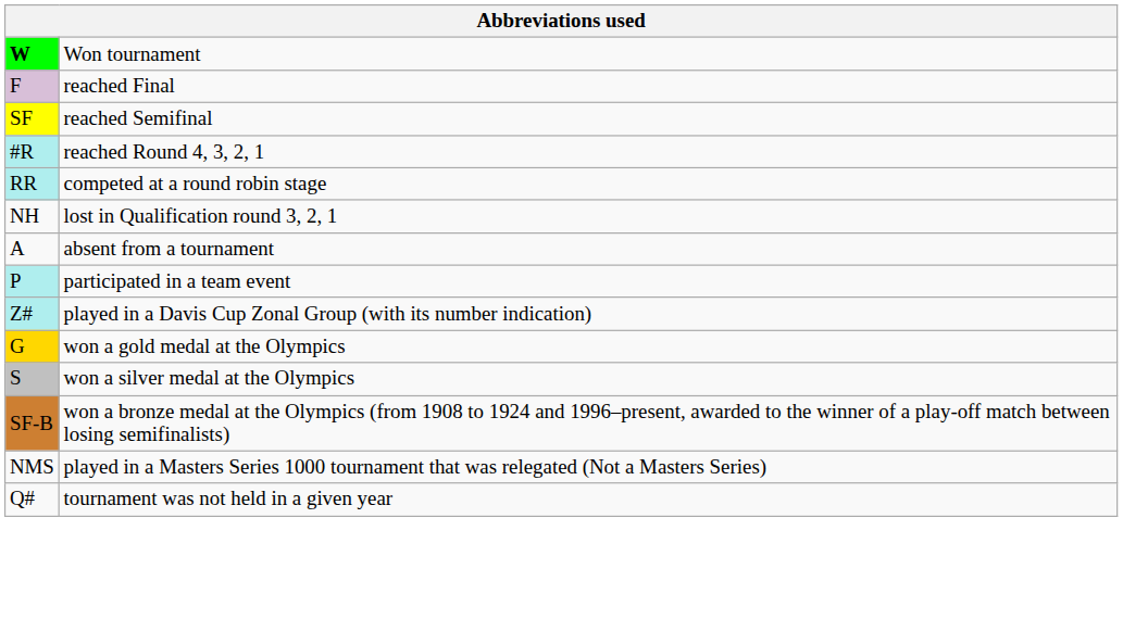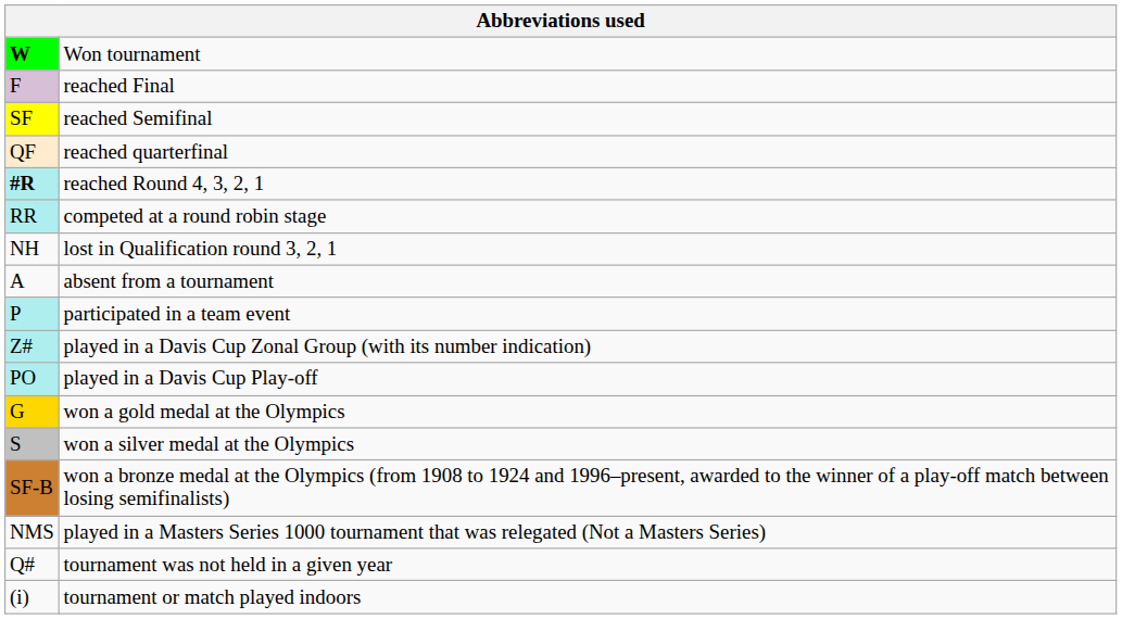+ row: QF | reached quarterfinal
reached Round 4, 3, 2, 1 | column 1: normal -> bold
+ row: PO | played in a Davis Cup Play-off
+ row: (i) | tournament or match played indoors
